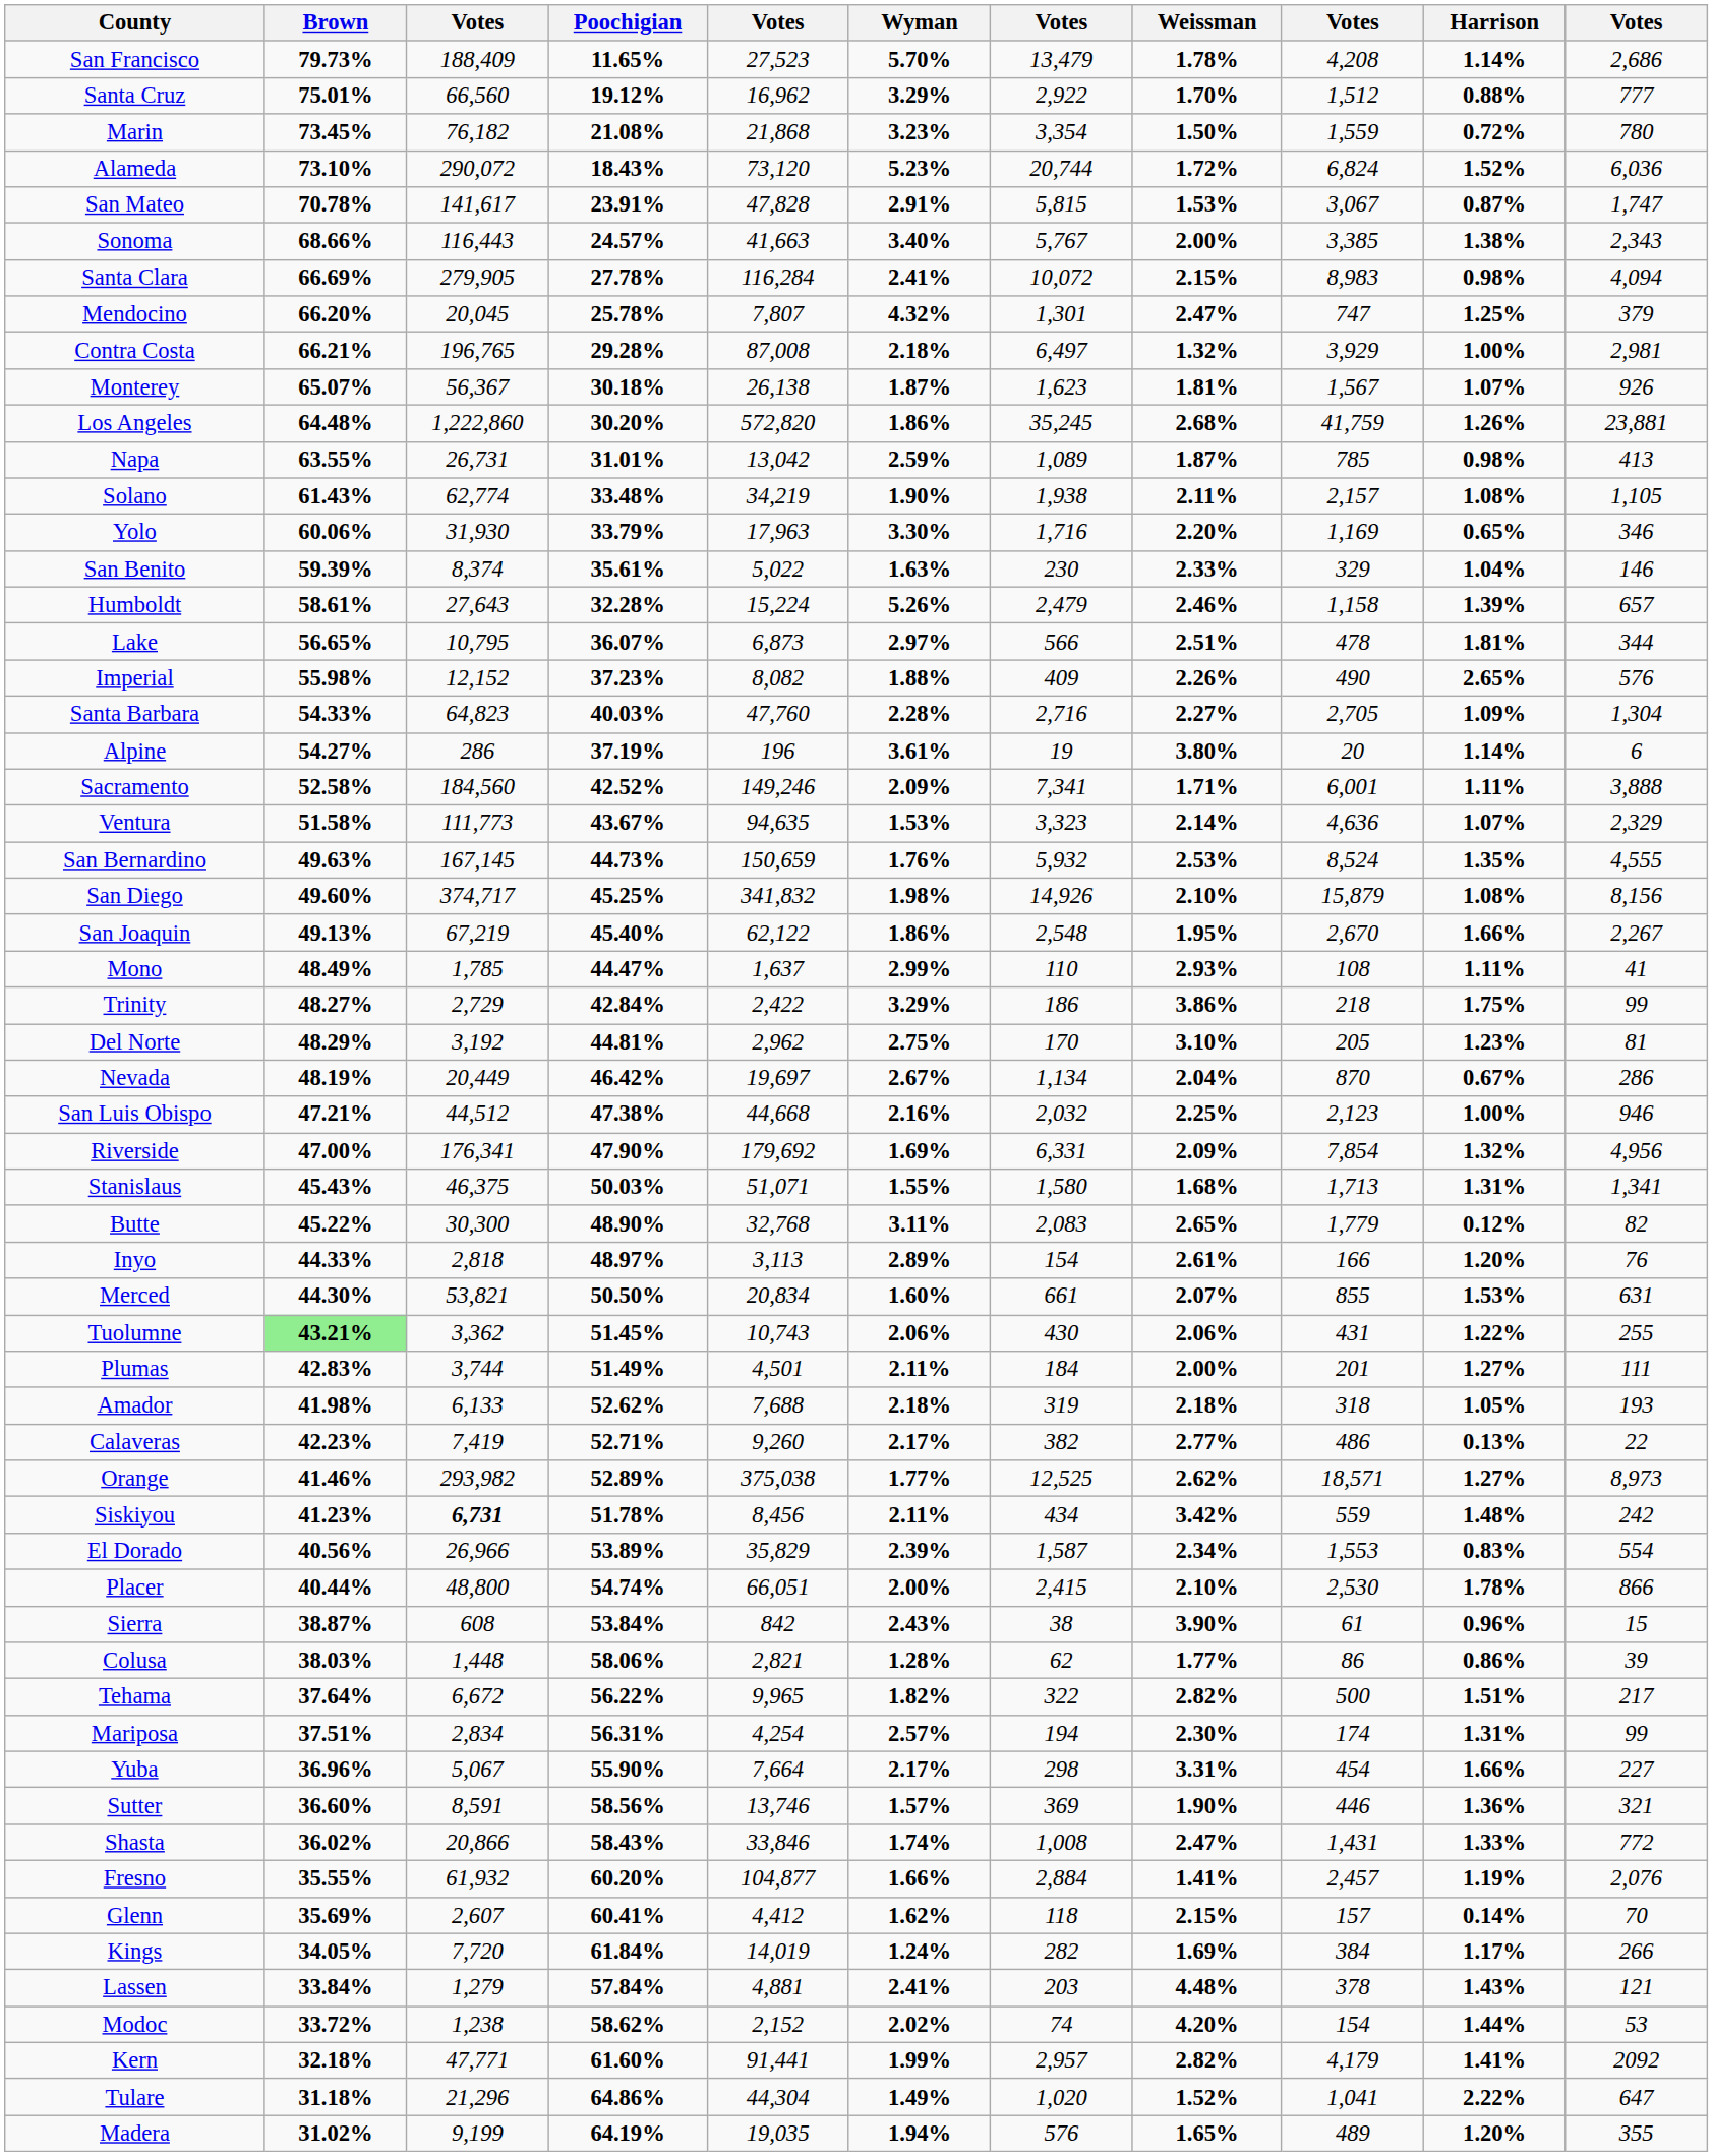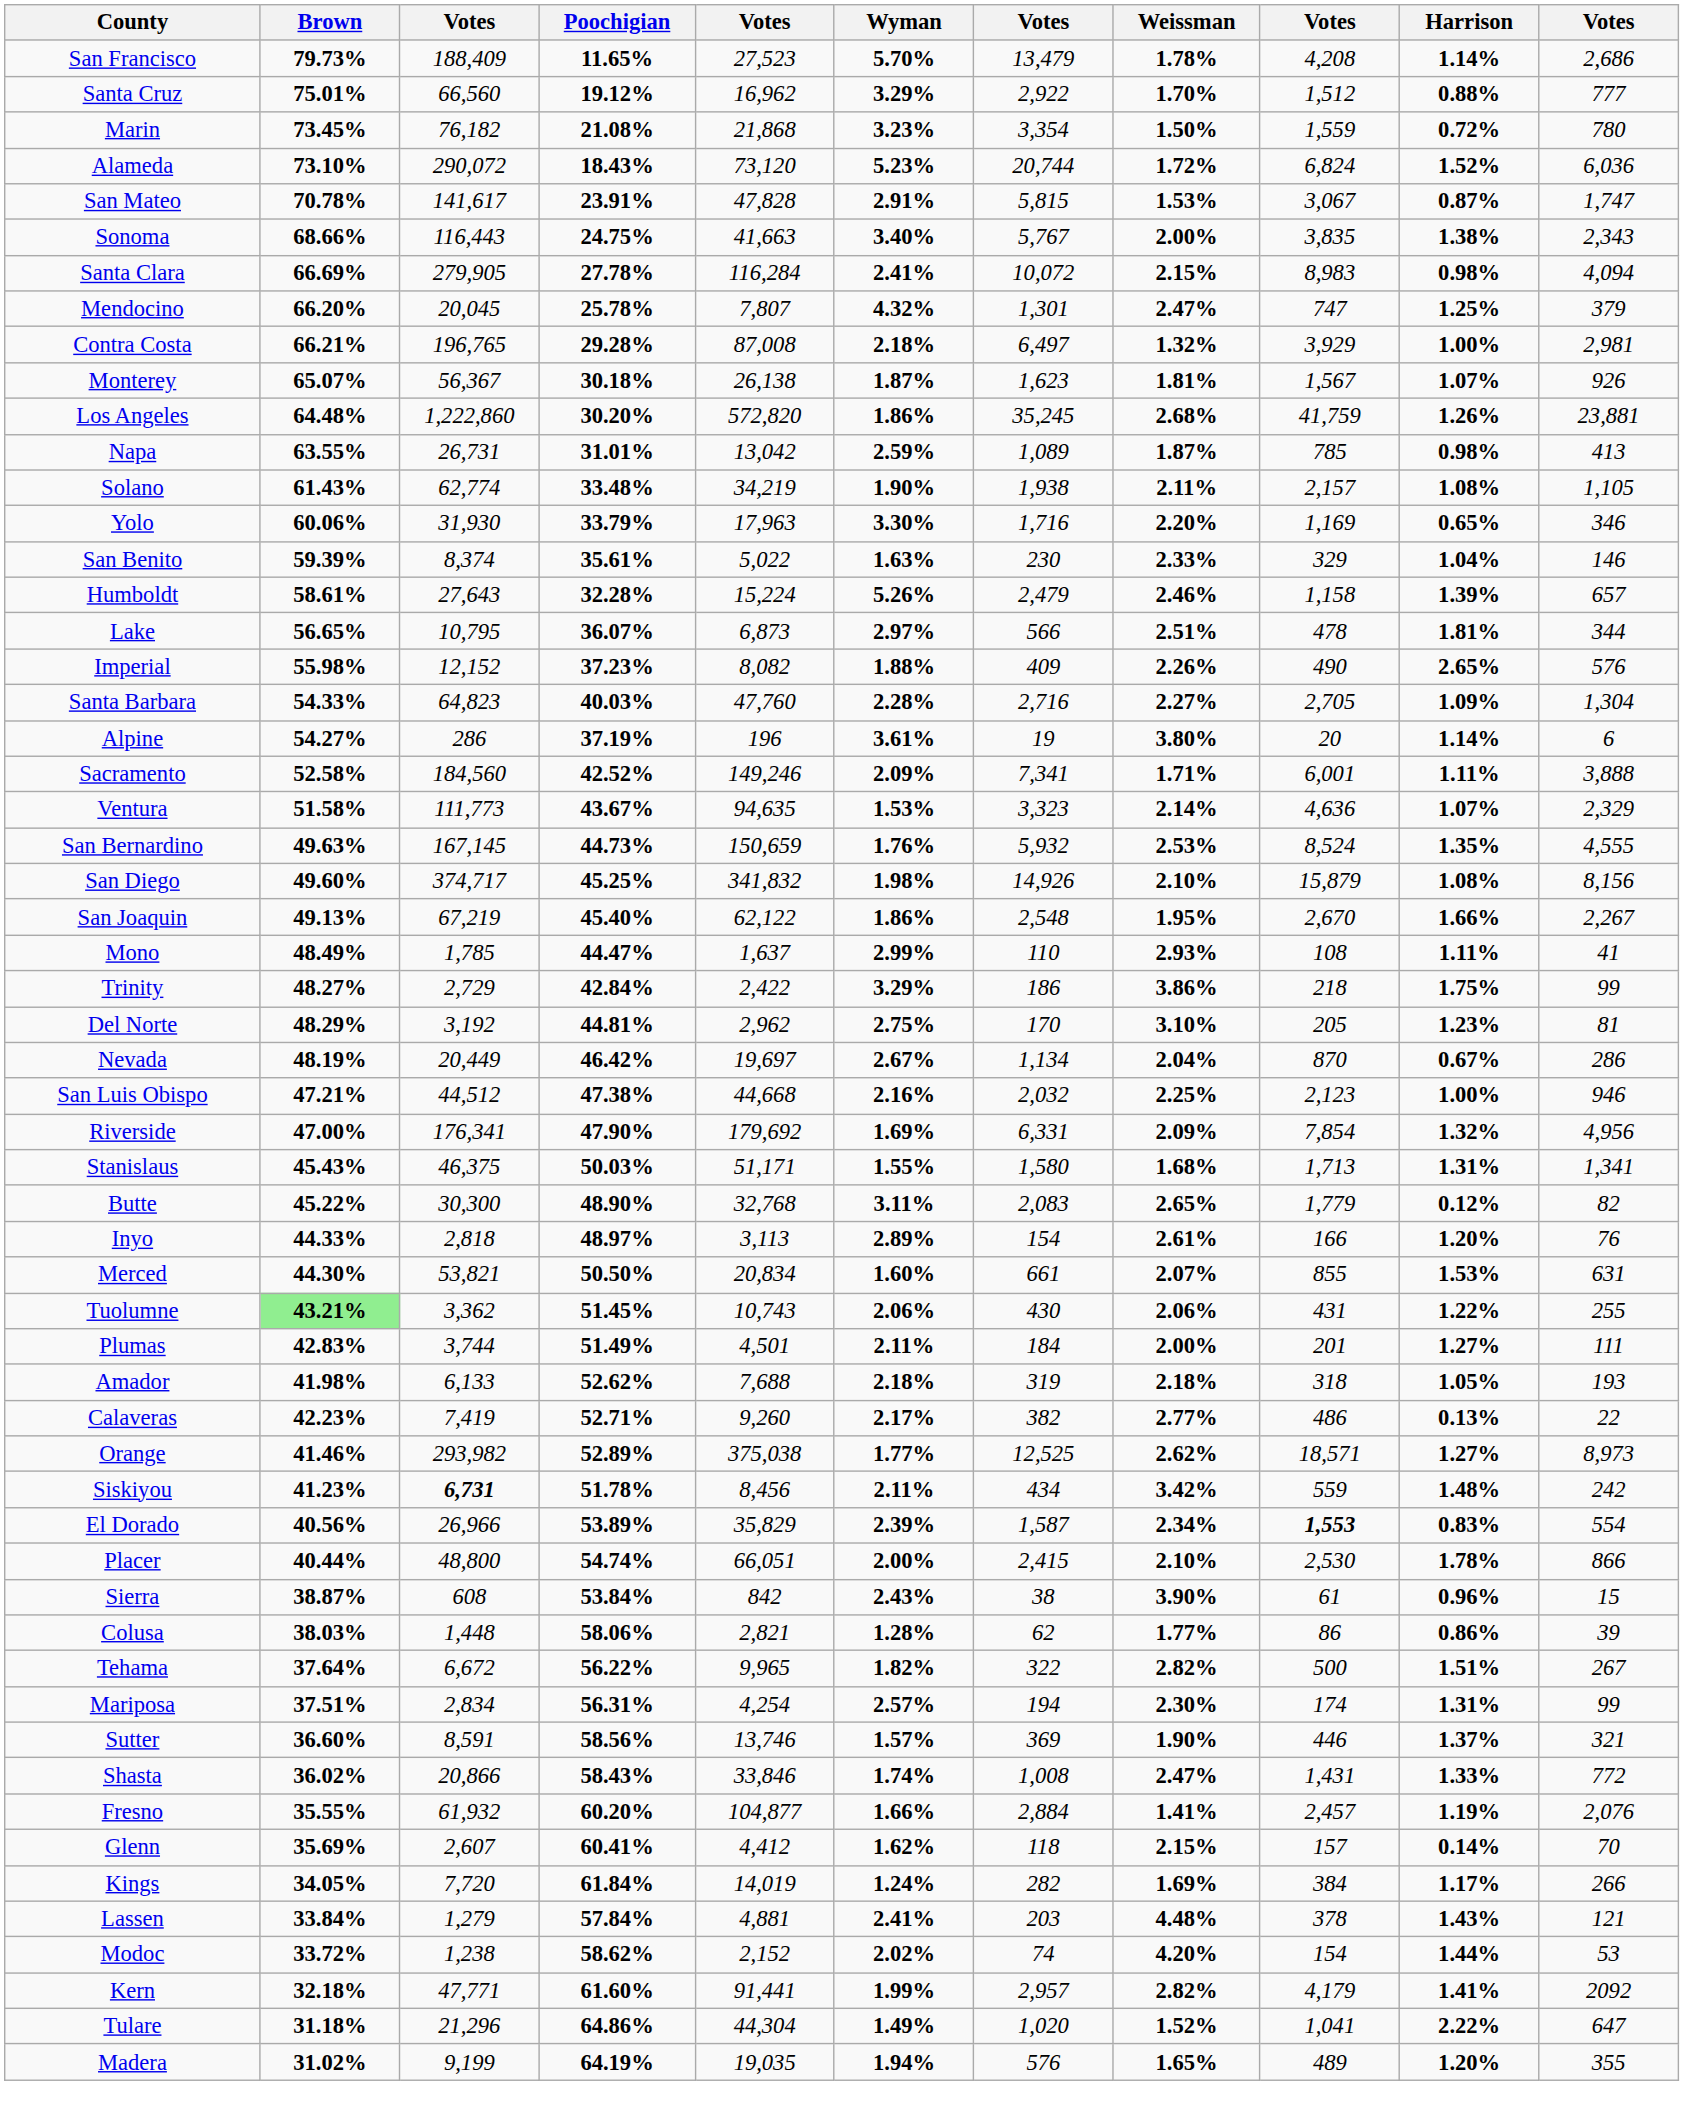Sonoma | Poochigian: 24.57% -> 24.75%
Sonoma | column 9: 3,385 -> 3,835
Stanislaus | column 5: 51,071 -> 51,171
El Dorado | column 9: normal -> bold
Tehama | column 11: 217 -> 267
- row: Yuba | 36.96% | 5,067 | 55.90% | 7,664 | 2.17% | 298 | 3.31% | 454 | 1.66% | 227
Sutter | Harrison: 1.36% -> 1.37%
